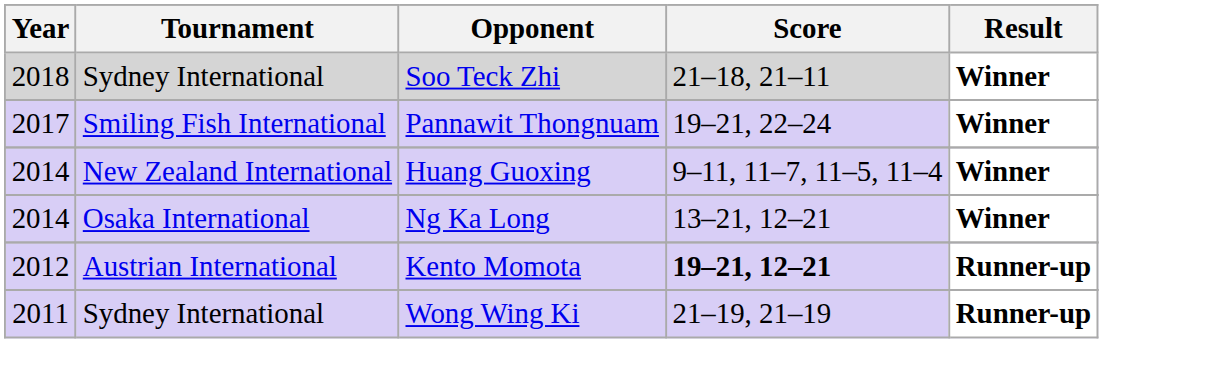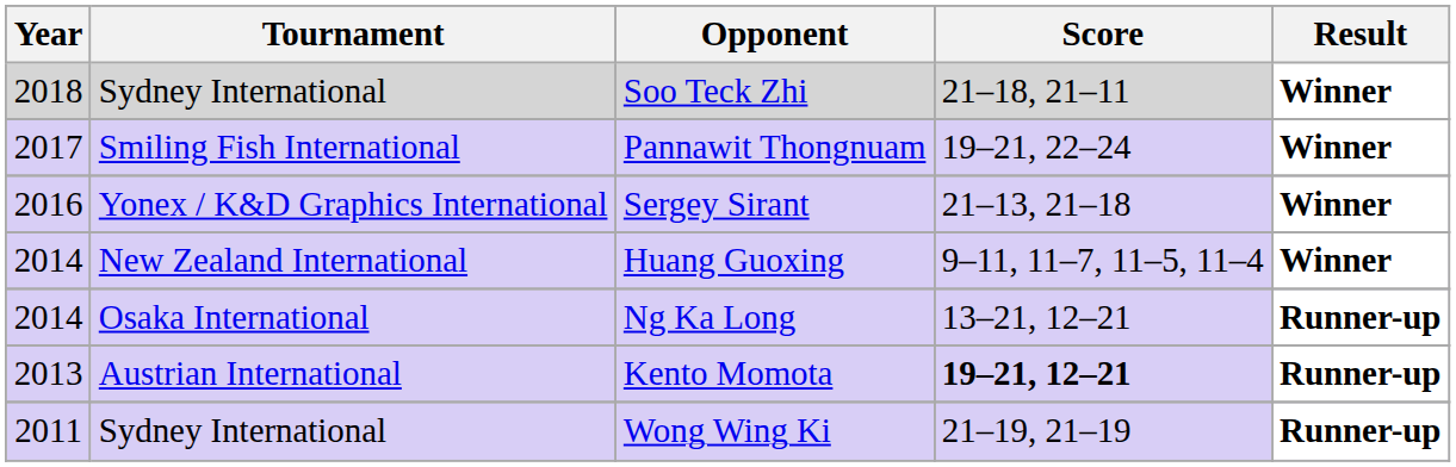+ row: 2016 | Yonex / K&D Graphics International | Sergey Sirant | 21–13, 21–18 | Winner
Ng Ka Long | Result: Winner -> Runner-up
Kento Momota | Year: 2012 -> 2013
